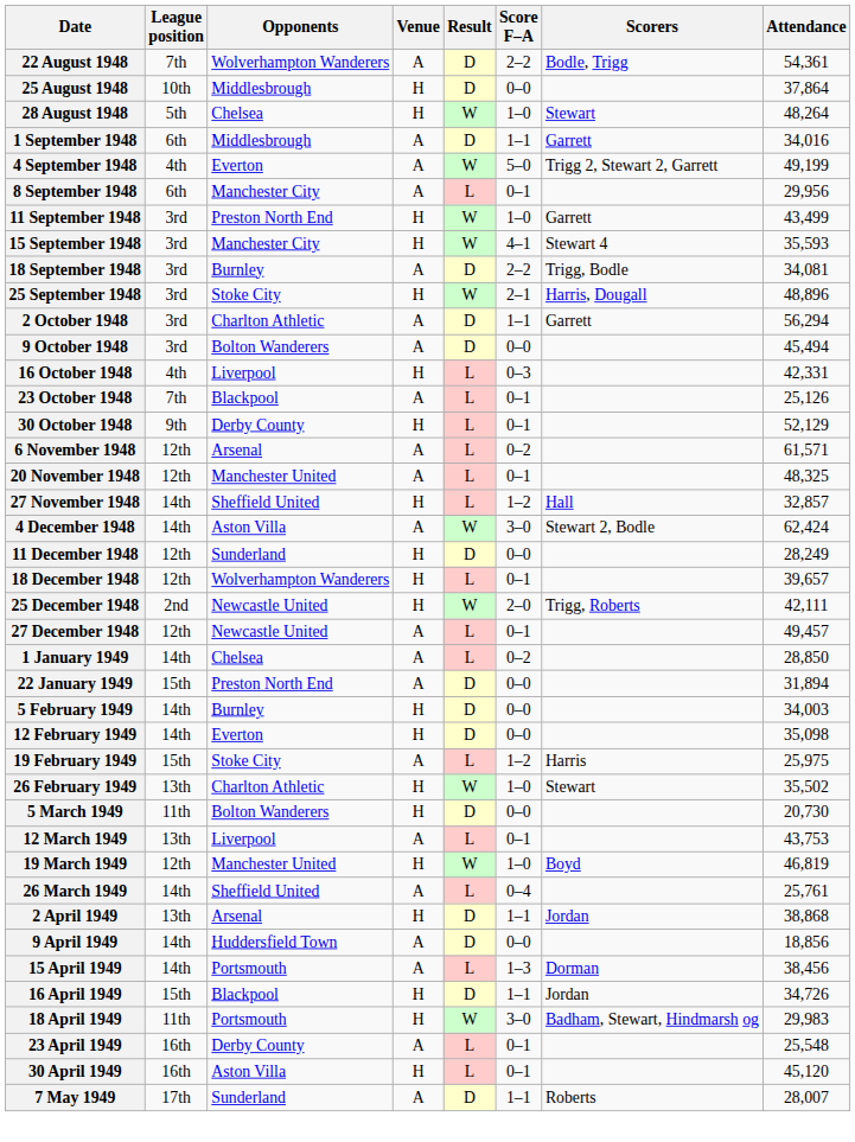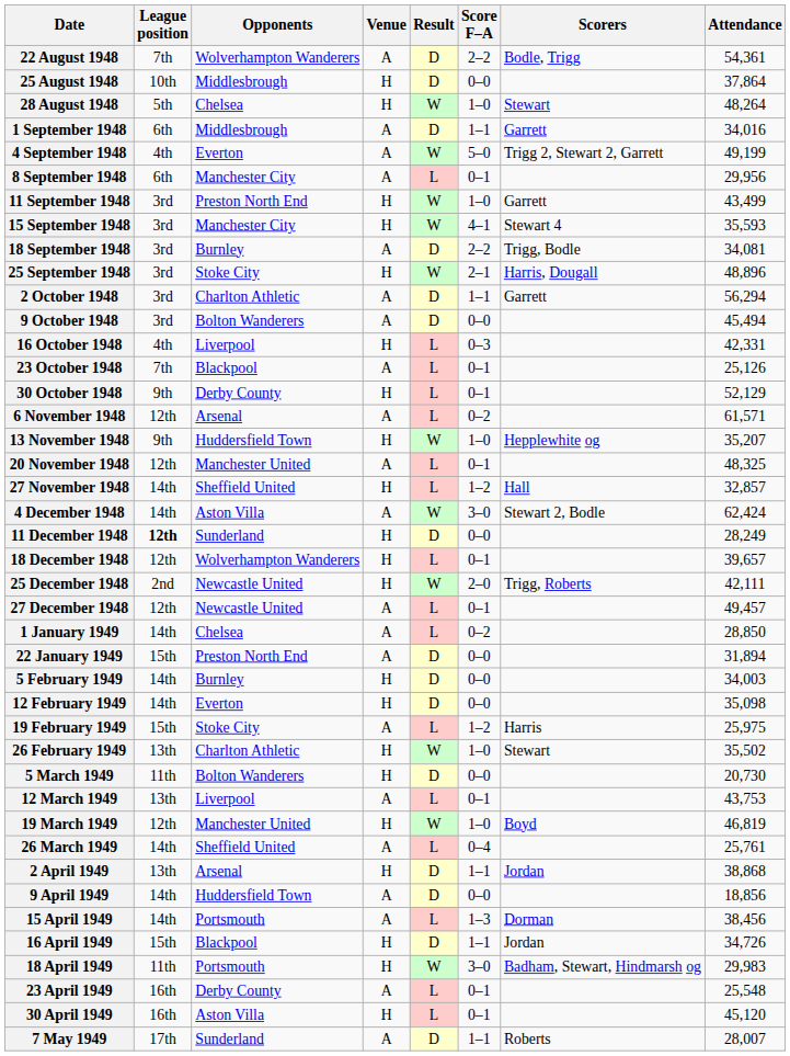+ row: 13 November 1948 | 9th | Huddersfield Town | H | W | 1–0 | Hepplewhite og | 35,207
11 December 1948 | League position: normal -> bold
